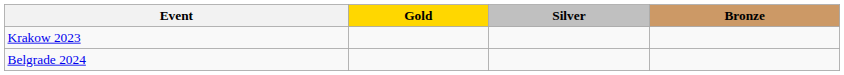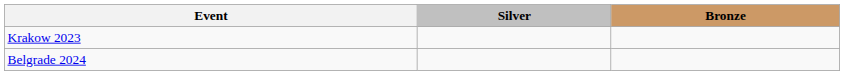- column: Gold
